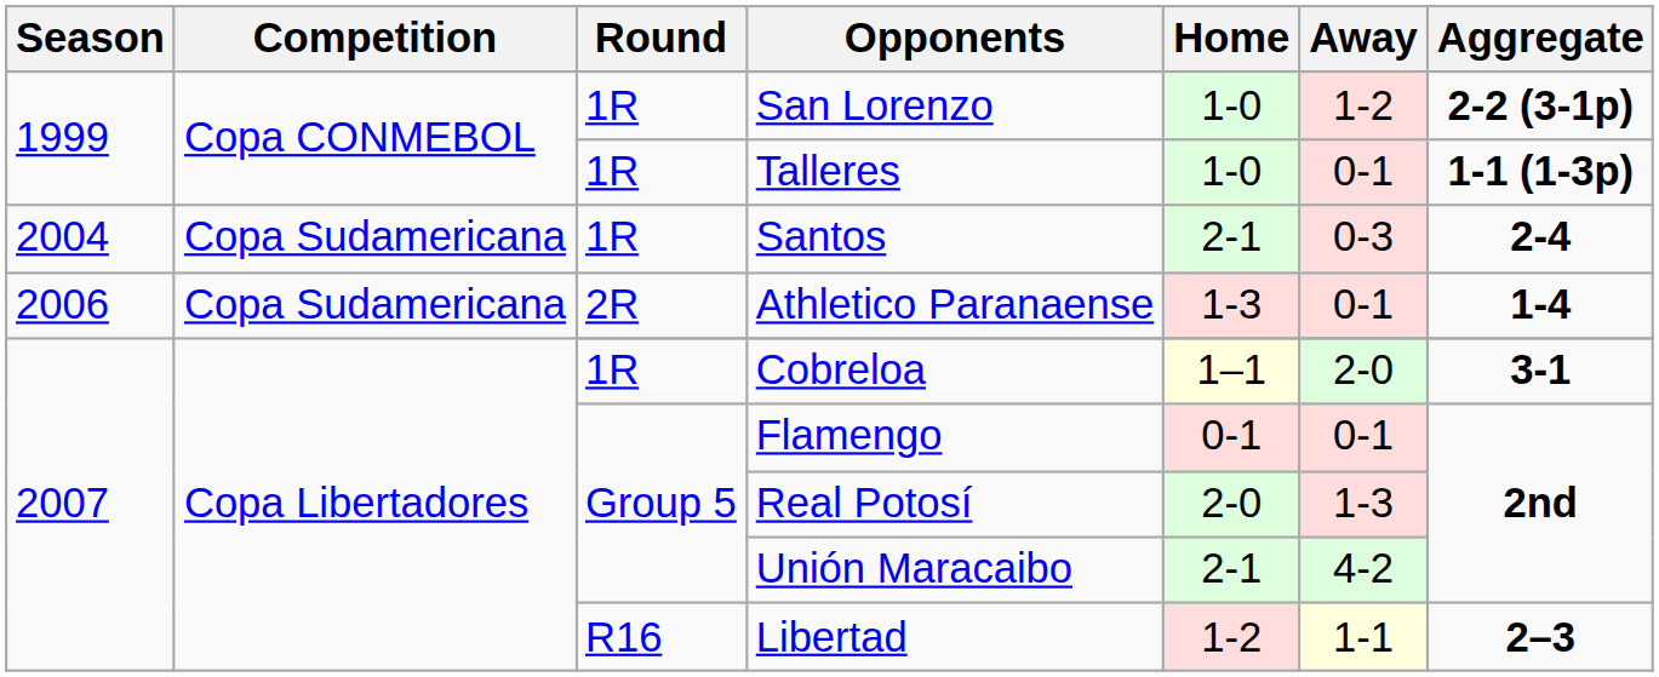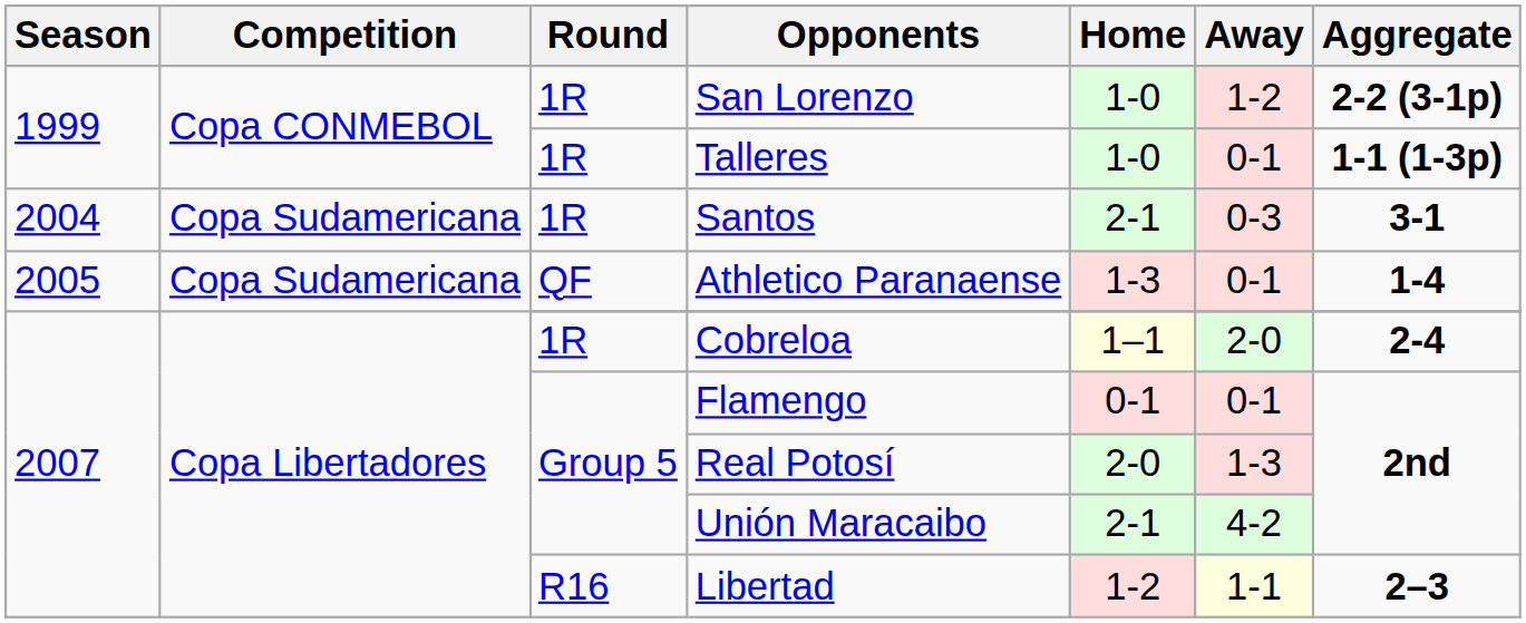Santos | Aggregate: 2-4 -> 3-1
Athletico Paranaense | Season: 2006 -> 2005
Athletico Paranaense | Round: 2R -> QF
Cobreloa | Aggregate: 3-1 -> 2-4
